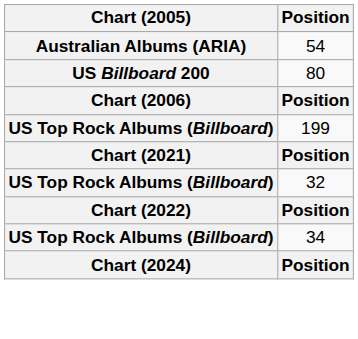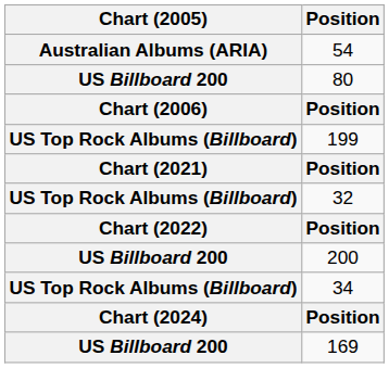+ row: US Billboard 200 | 200
+ row: US Billboard 200 | 169
